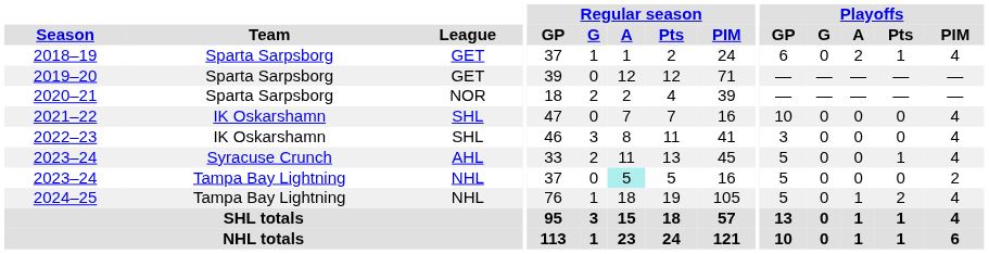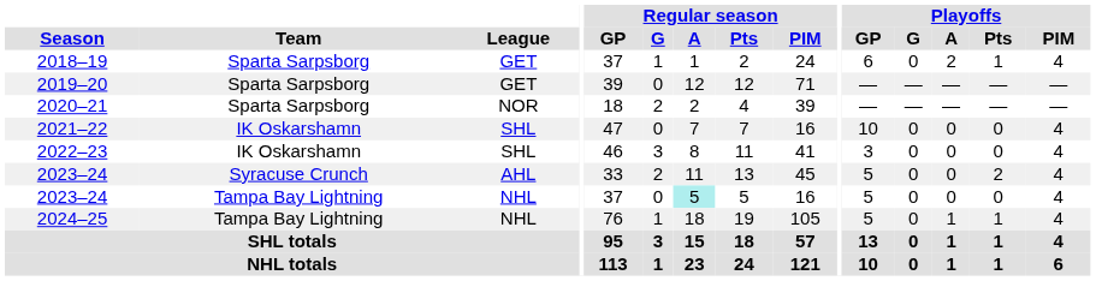2023–24 / AHL | Playoffs / Pts: 1 -> 2
2023–24 / NHL | Playoffs / PIM: 2 -> 4
2024–25 | Playoffs / Pts: 2 -> 1
